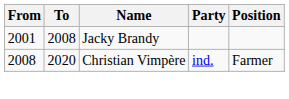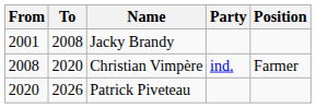+ row: 2020 | 2026 | Patrick Piveteau
